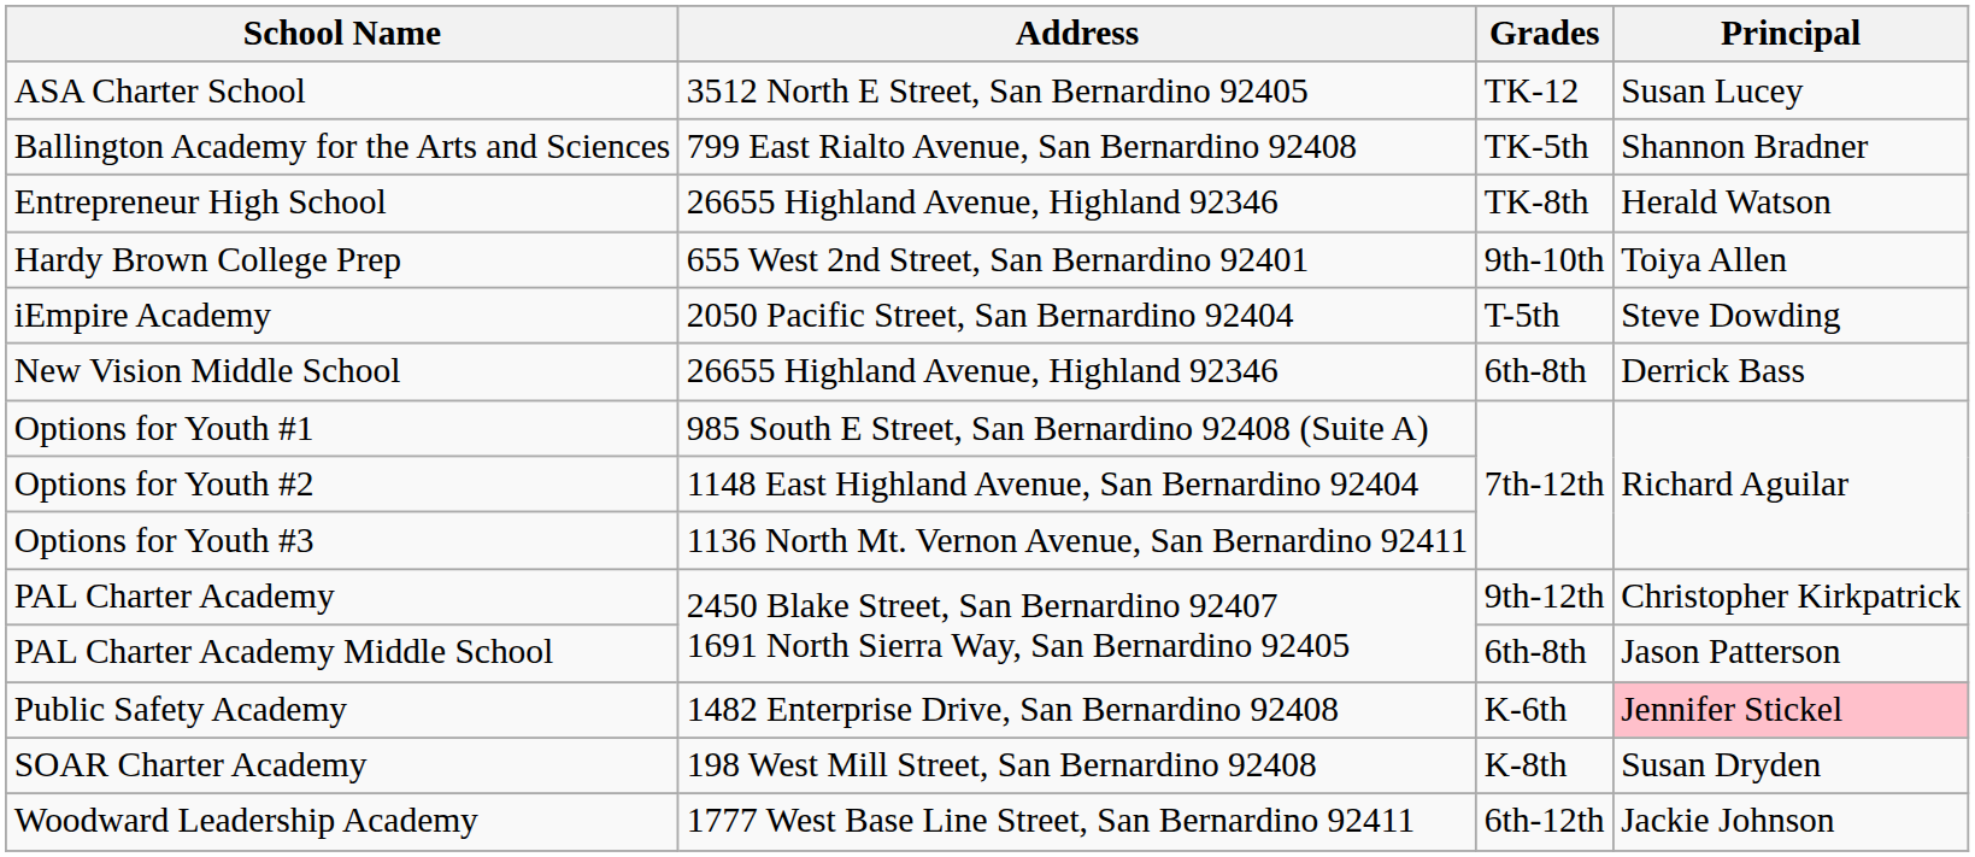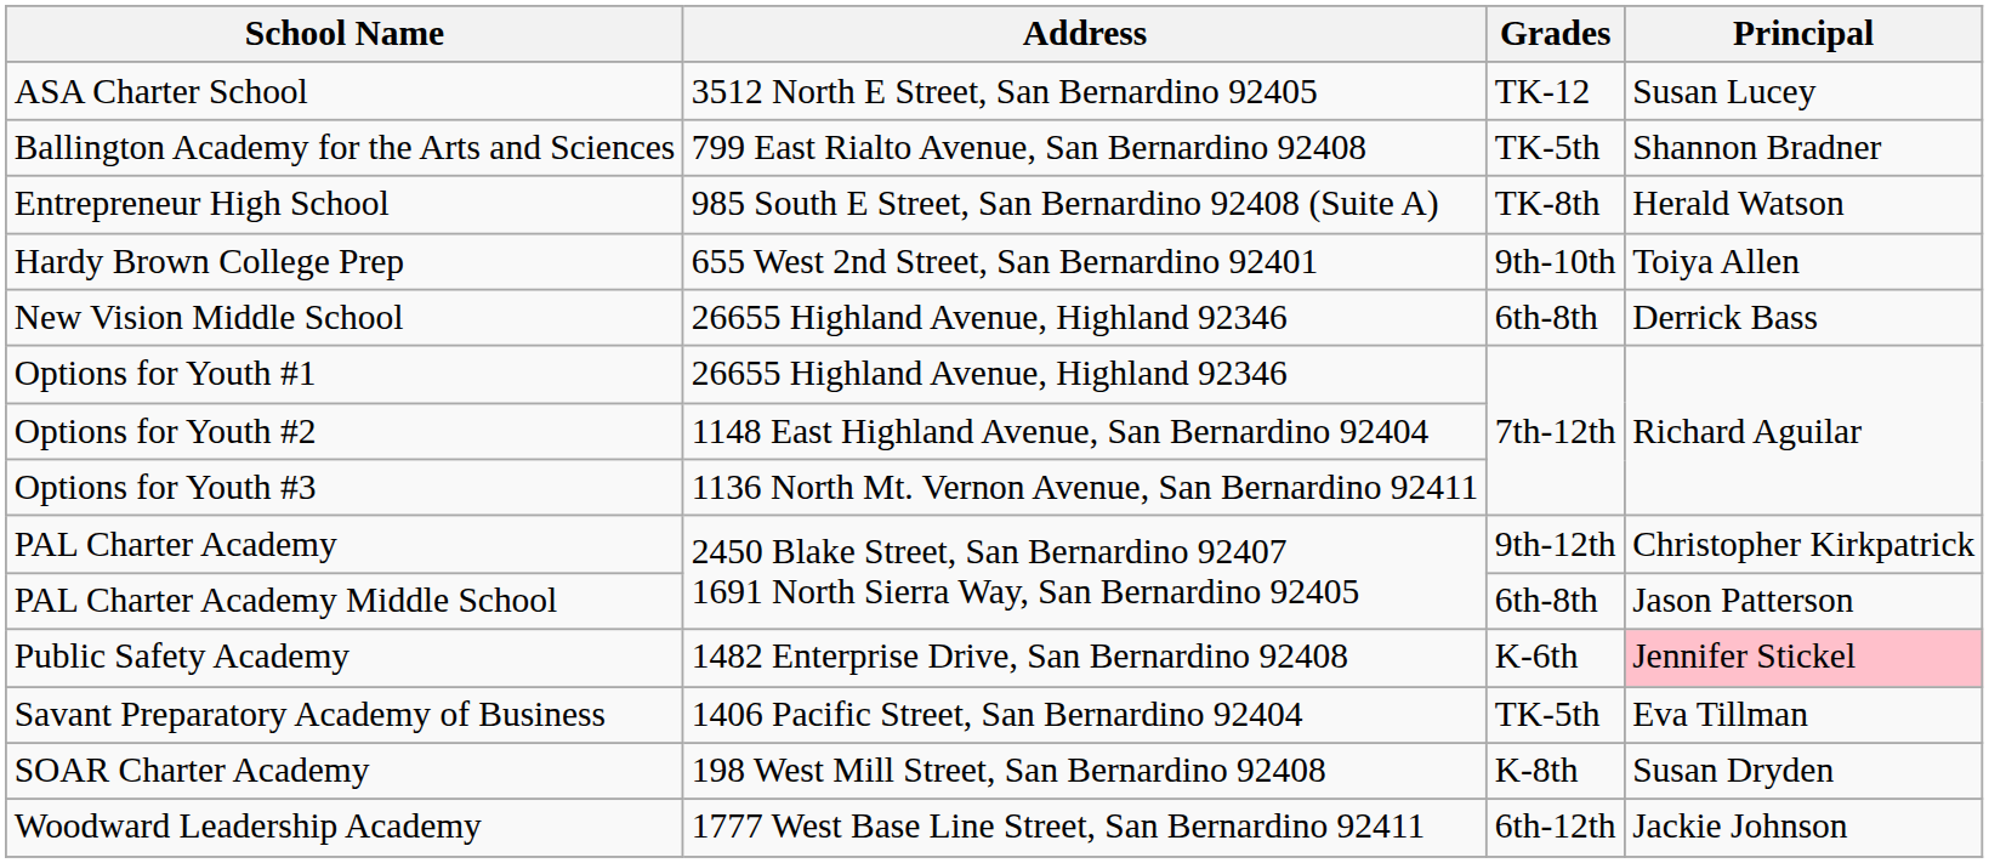Entrepreneur High School | Address: 26655 Highland Avenue, Highland 92346 -> 985 South E Street, San Bernardino 92408 (Suite A)
- row: iEmpire Academy | 2050 Pacific Street, San Bernardino 92404 | T-5th | Steve Dowding
Options for Youth #1 | Address: 985 South E Street, San Bernardino 92408 (Suite A) -> 26655 Highland Avenue, Highland 92346
+ row: Savant Preparatory Academy of Business | 1406 Pacific Street, San Bernardino 92404 | TK-5th | Eva Tillman
